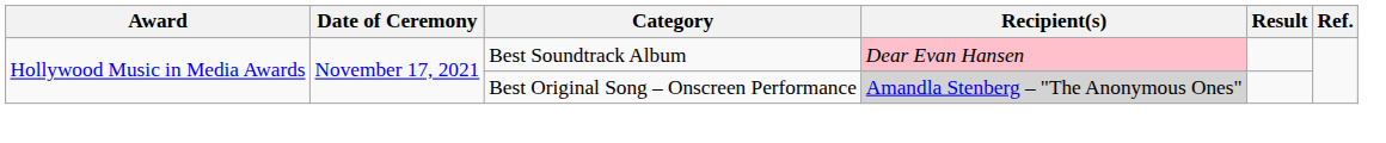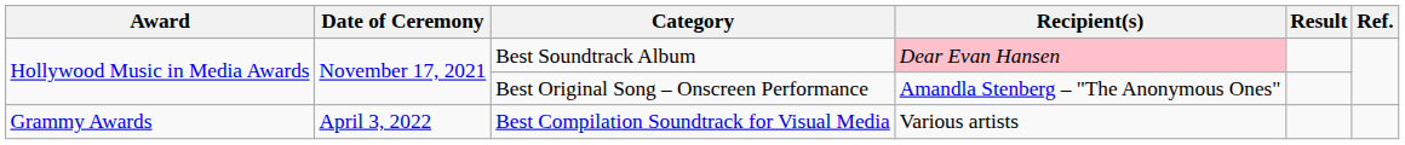Best Original Song – Onscreen Performance | Recipient(s): lightgrey background -> no background
+ row: Grammy Awards | April 3, 2022 | Best Compilation Soundtrack for Visual Media | Various artists
